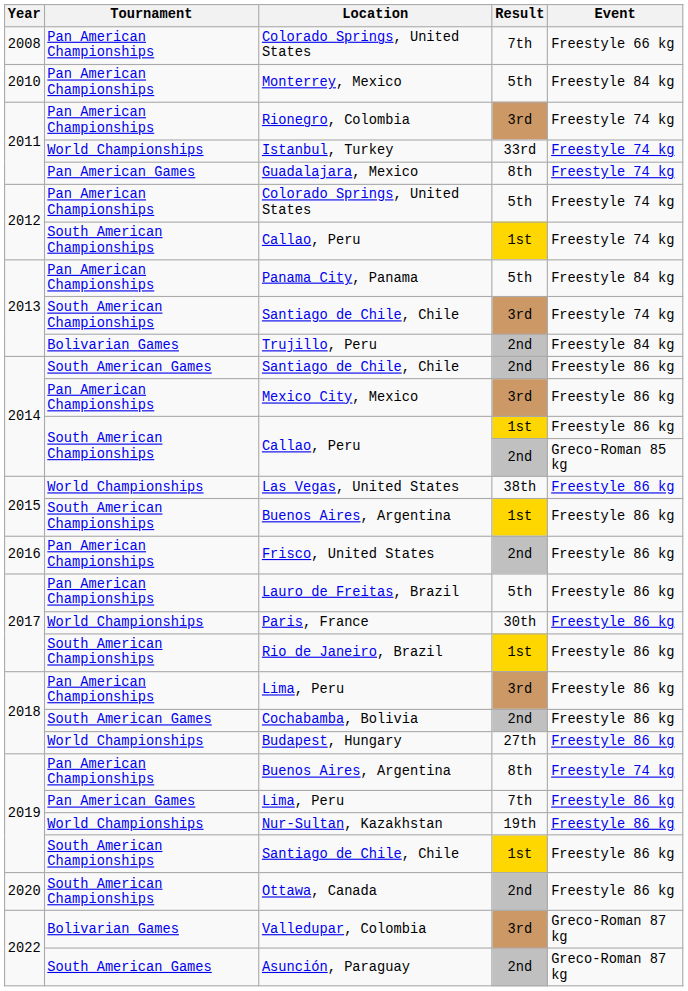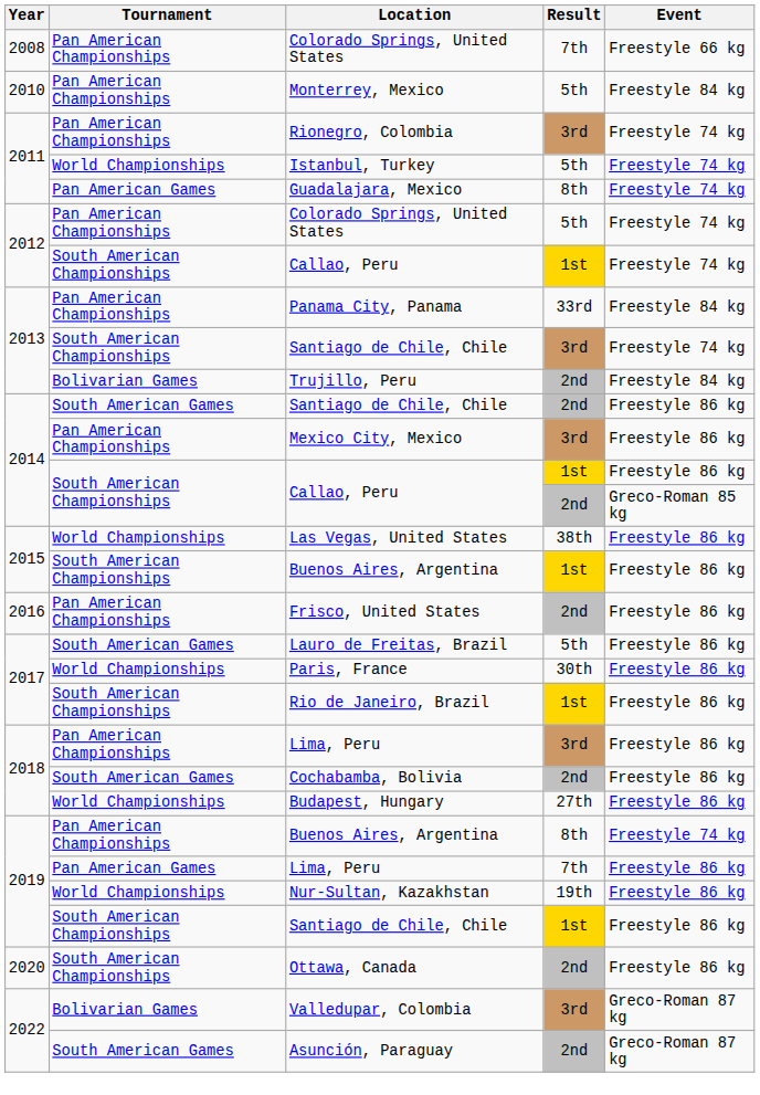Istanbul, Turkey | Result: 33rd -> 5th
Panama City, Panama | Result: 5th -> 33rd
Lauro de Freitas, Brazil | Tournament: Pan American Championships -> South American Games
